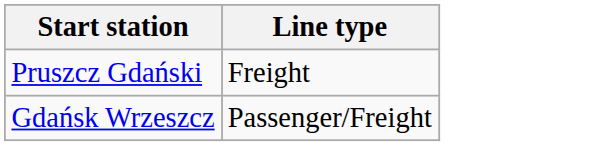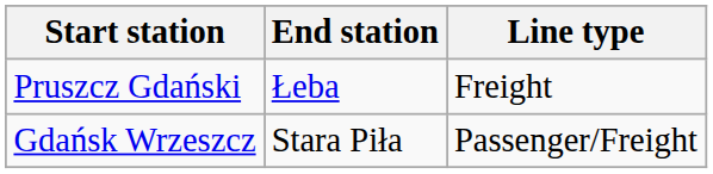+ column: End station | Łeba | Stara Piła
